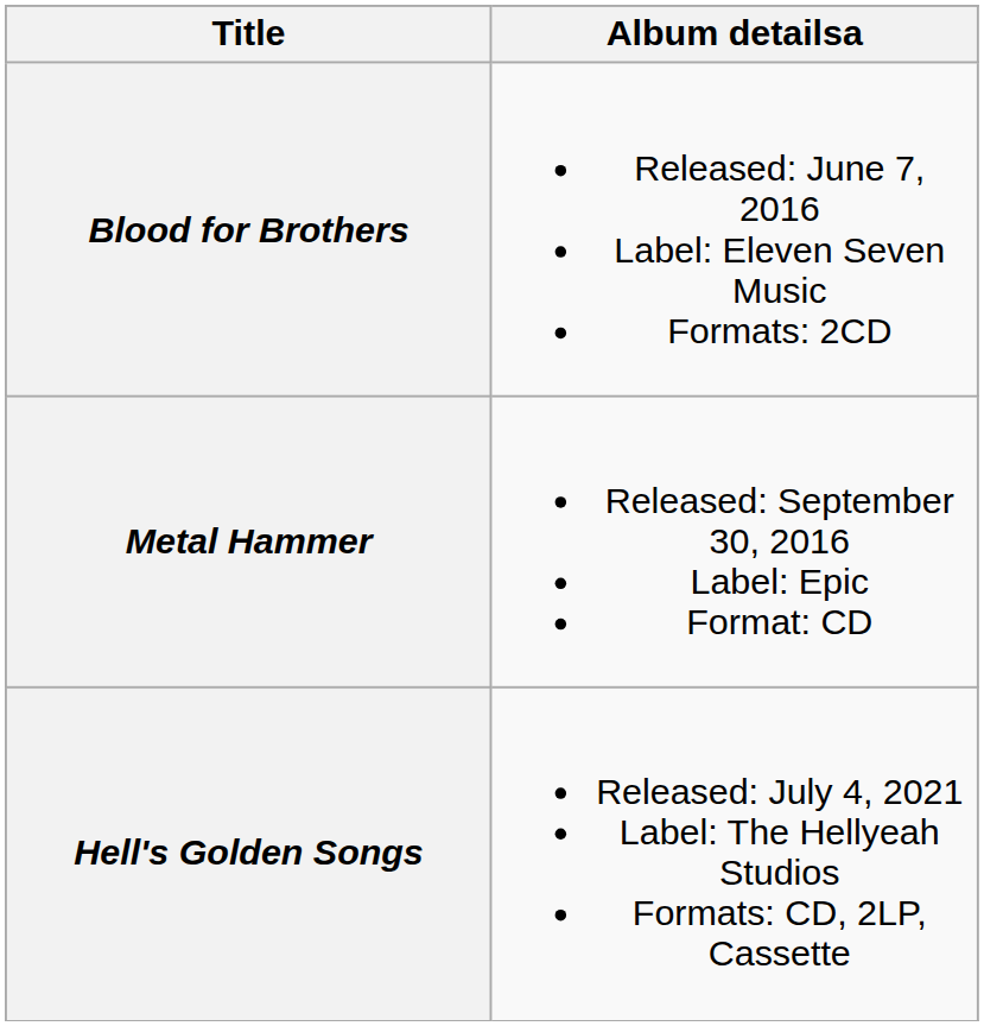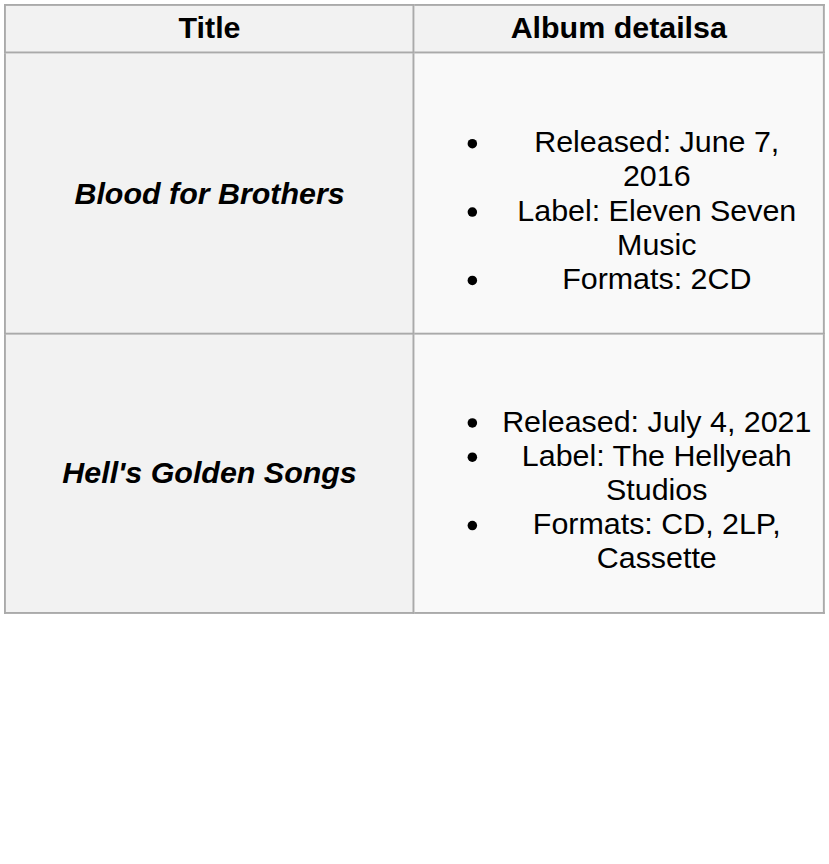- row: Metal Hammer | Released: September 30, 2016 Label: Epic Format: CD
